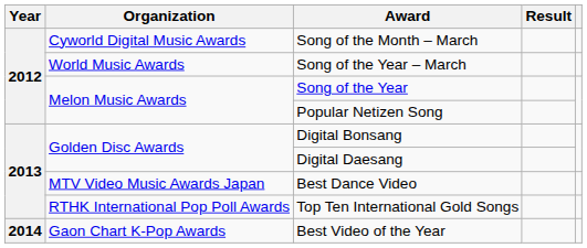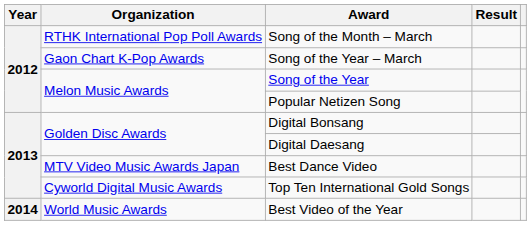Song of the Month – March | Organization: Cyworld Digital Music Awards -> RTHK International Pop Poll Awards
Song of the Year – March | Organization: World Music Awards -> Gaon Chart K-Pop Awards
Top Ten International Gold Songs | Organization: RTHK International Pop Poll Awards -> Cyworld Digital Music Awards
Best Video of the Year | Organization: Gaon Chart K-Pop Awards -> World Music Awards
